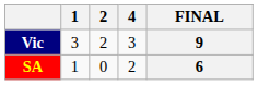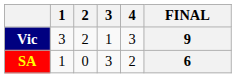+ column: 3 | 1 | 3
